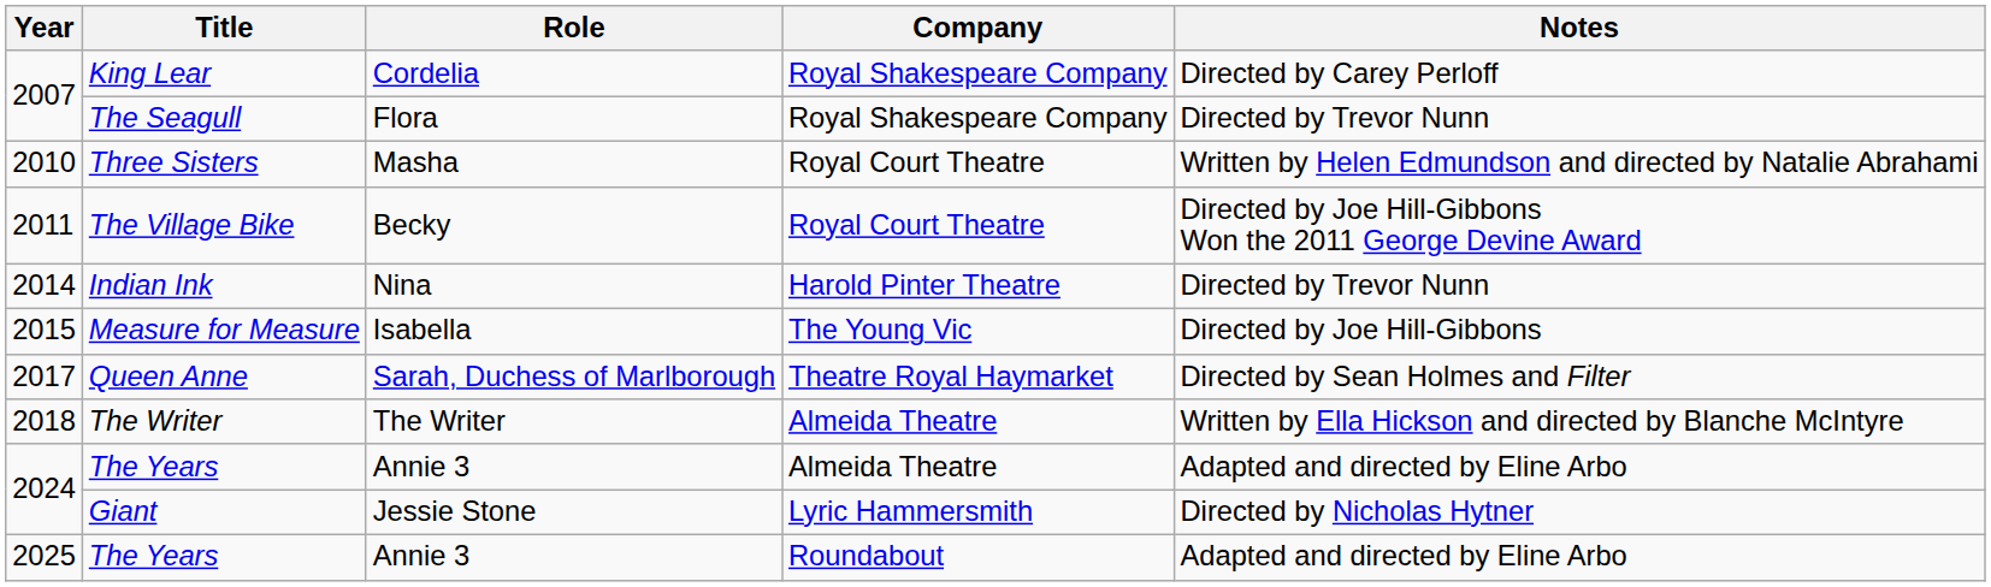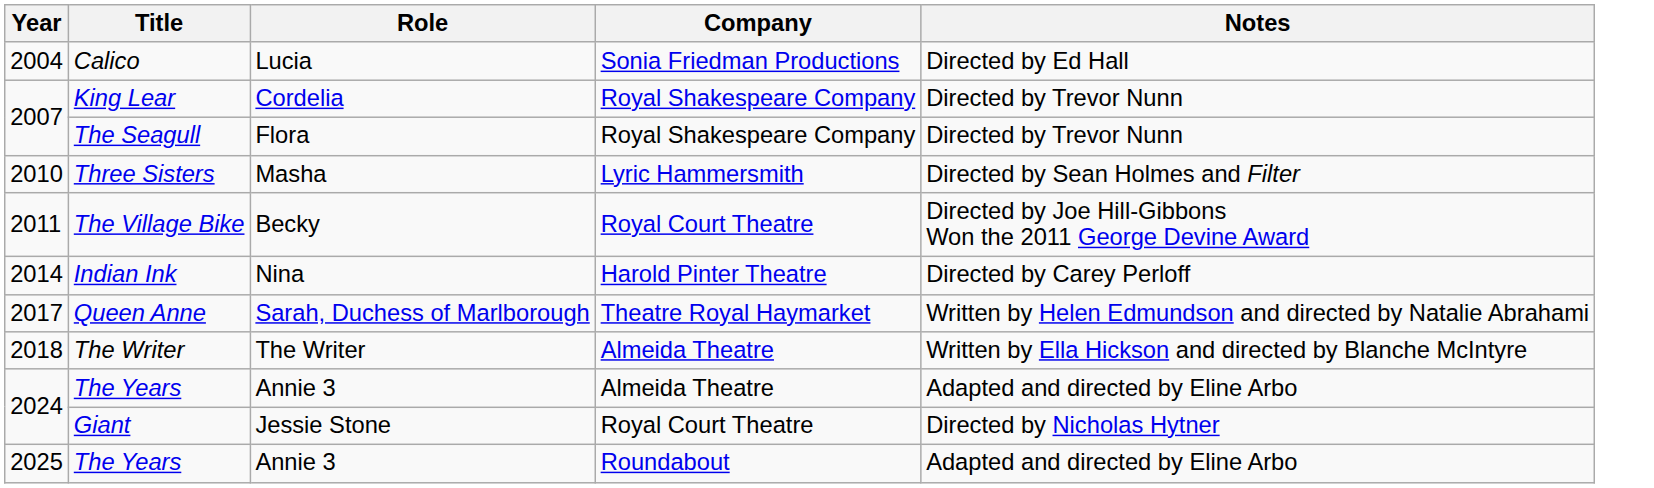+ row: 2004 | Calico | Lucia | Sonia Friedman Productions | Directed by Ed Hall
King Lear | Notes: Directed by Carey Perloff -> Directed by Trevor Nunn
Three Sisters | Company: Royal Court Theatre -> Lyric Hammersmith
Three Sisters | Notes: Written by Helen Edmundson and directed by Natalie Abrahami -> Directed by Sean Holmes and Filter
Indian Ink | Notes: Directed by Trevor Nunn -> Directed by Carey Perloff
- row: 2015 | Measure for Measure | Isabella | The Young Vic | Directed by Joe Hill-Gibbons
Queen Anne | Notes: Directed by Sean Holmes and Filter -> Written by Helen Edmundson and directed by Natalie Abrahami
Giant | Company: Lyric Hammersmith -> Royal Court Theatre
